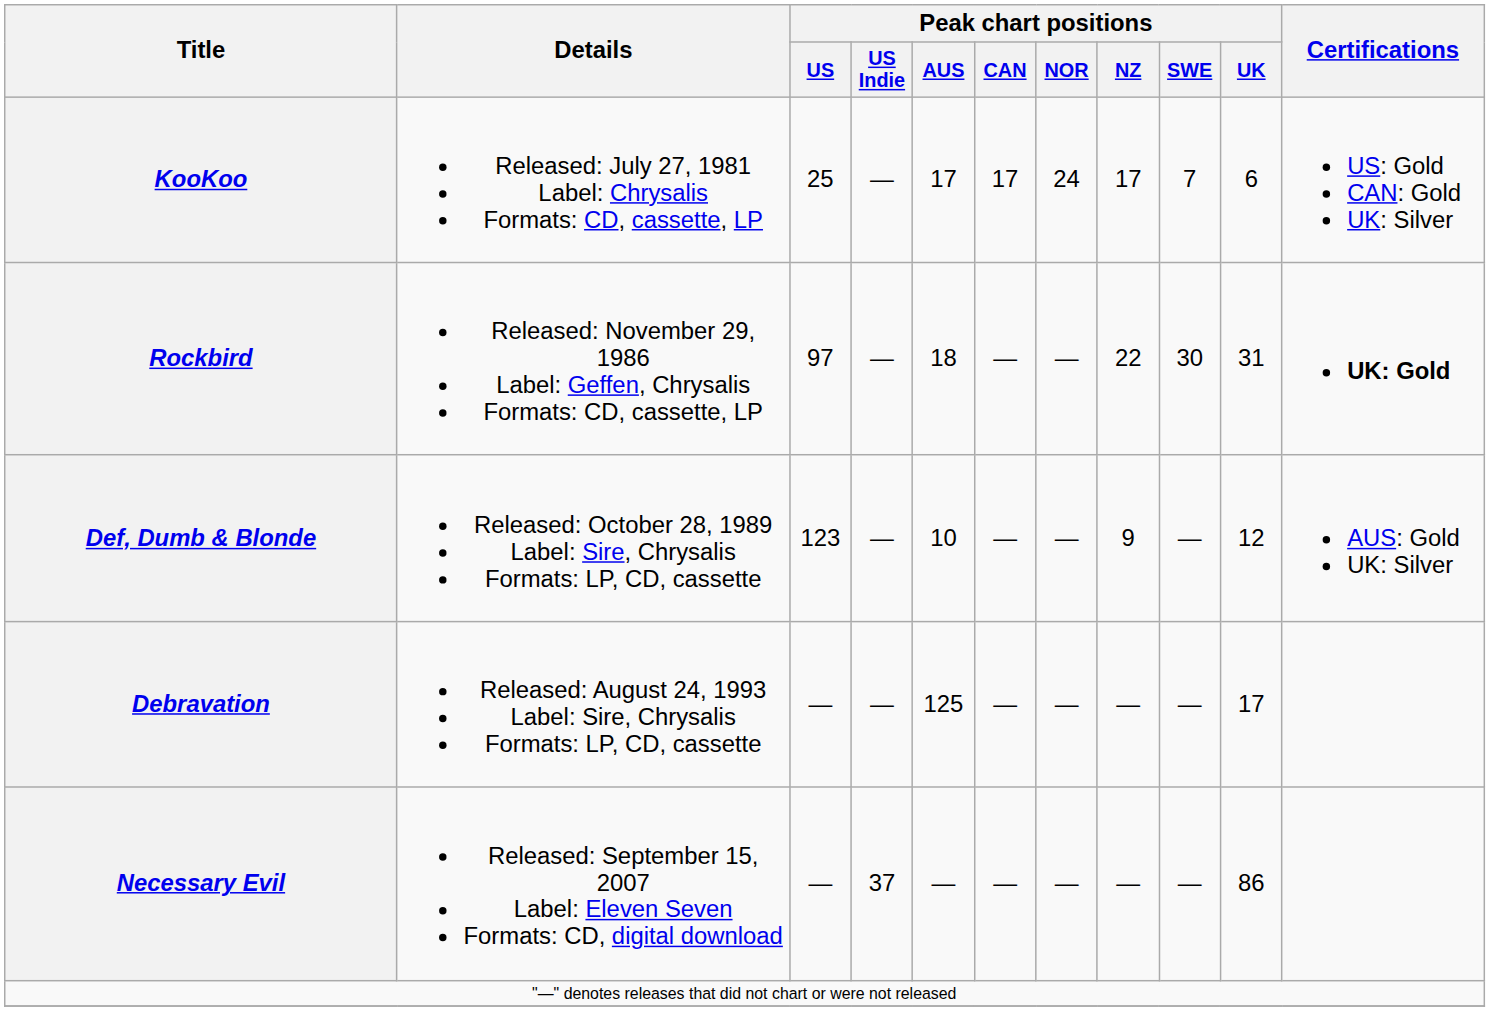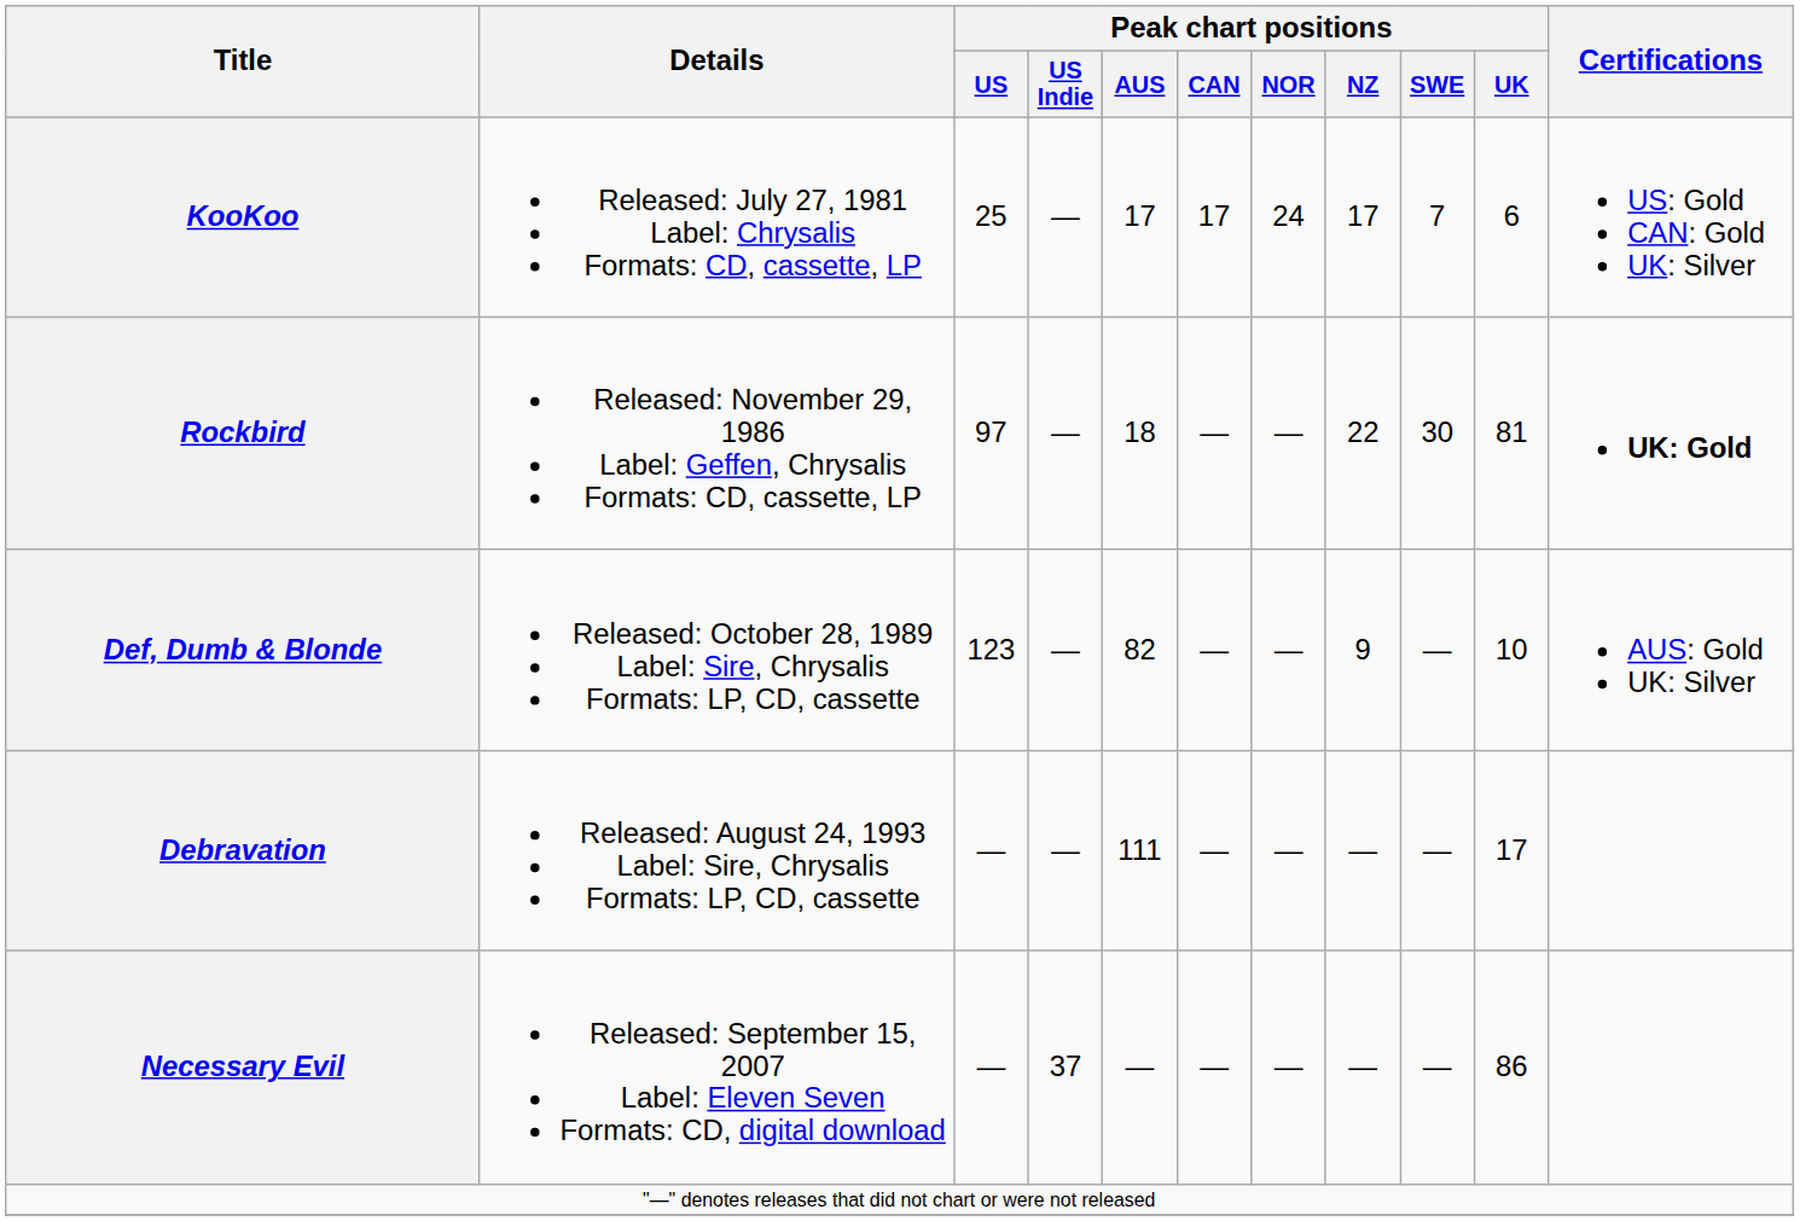Rockbird | Peak chart positions / UK: 31 -> 81
Def, Dumb & Blonde | Peak chart positions / AUS: 10 -> 82
Def, Dumb & Blonde | Peak chart positions / UK: 12 -> 10
Debravation | Peak chart positions / AUS: 125 -> 111
